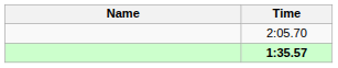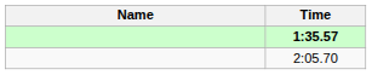rows swapped: 1:35.57 <-> 2:05.70
